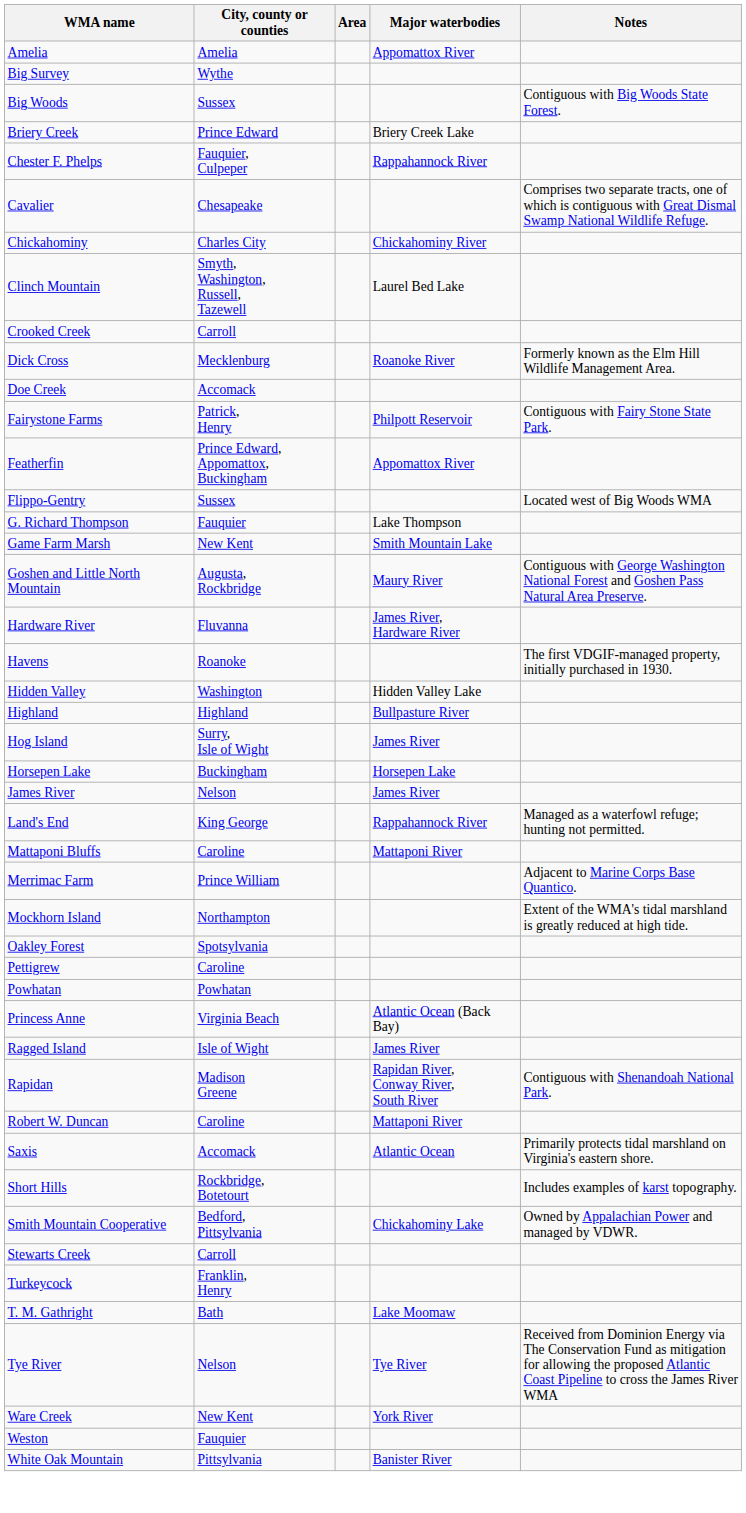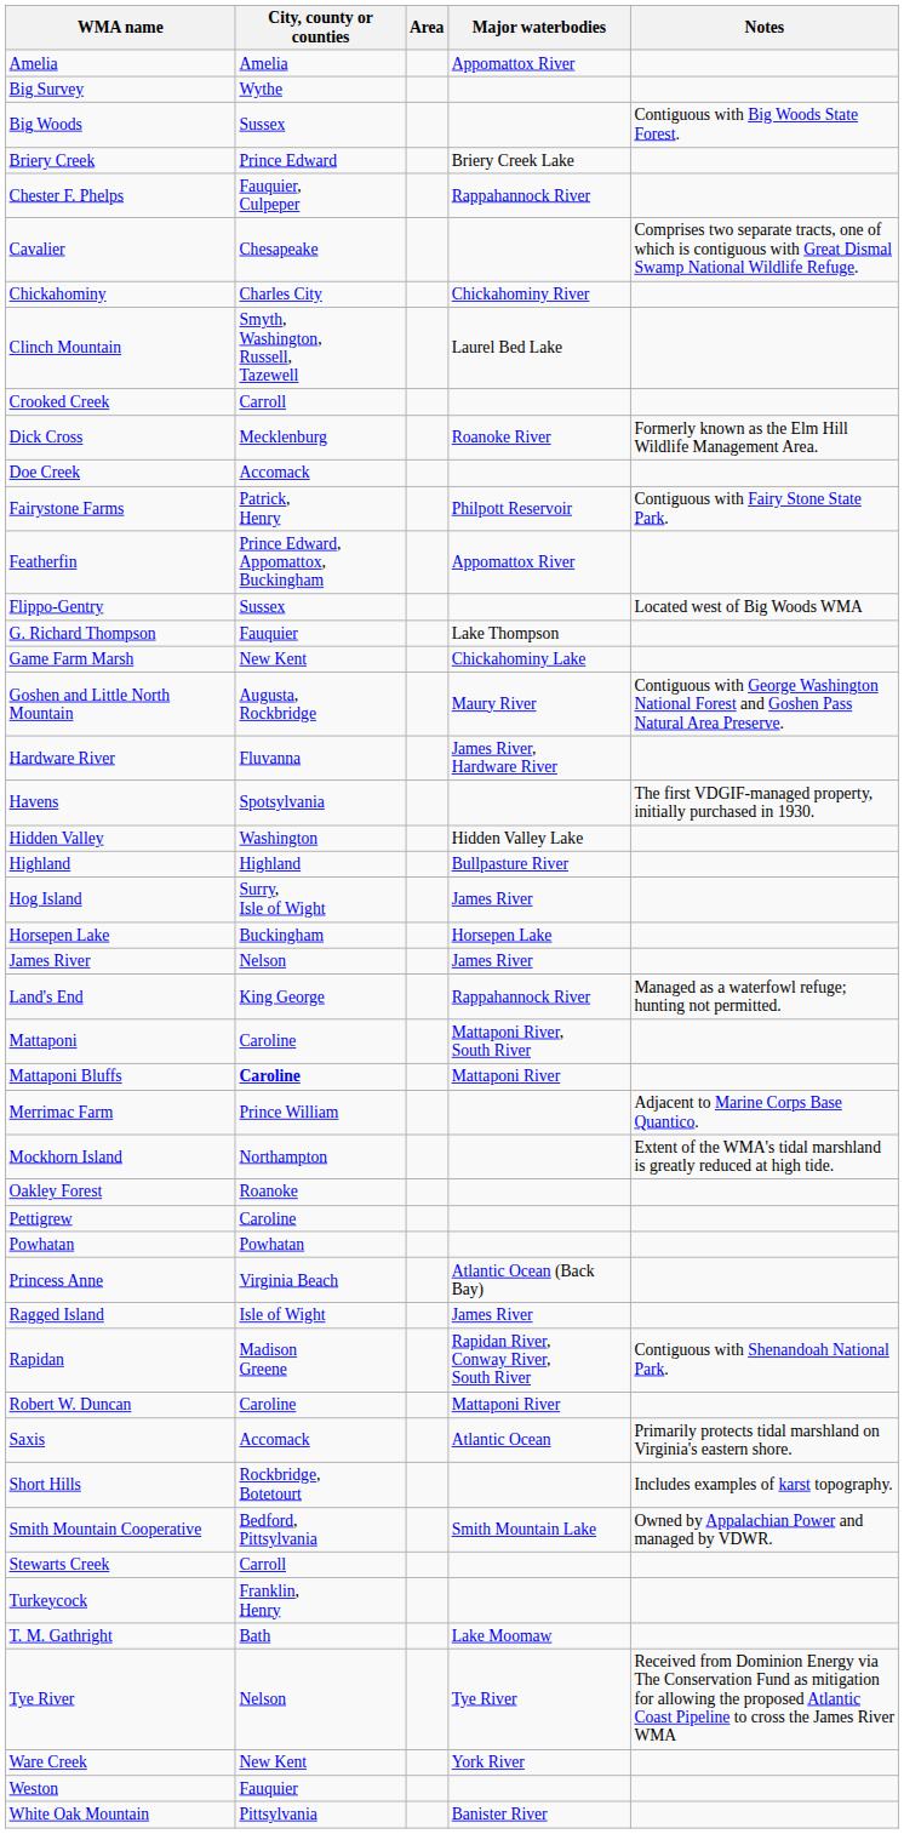Game Farm Marsh | Major waterbodies: Smith Mountain Lake -> Chickahominy Lake
Havens | City, county or counties: Roanoke -> Spotsylvania
+ row: Mattaponi | Caroline | Mattaponi River, South River
Mattaponi Bluffs | City, county or counties: normal -> bold
Oakley Forest | City, county or counties: Spotsylvania -> Roanoke
Smith Mountain Cooperative | Major waterbodies: Chickahominy Lake -> Smith Mountain Lake
